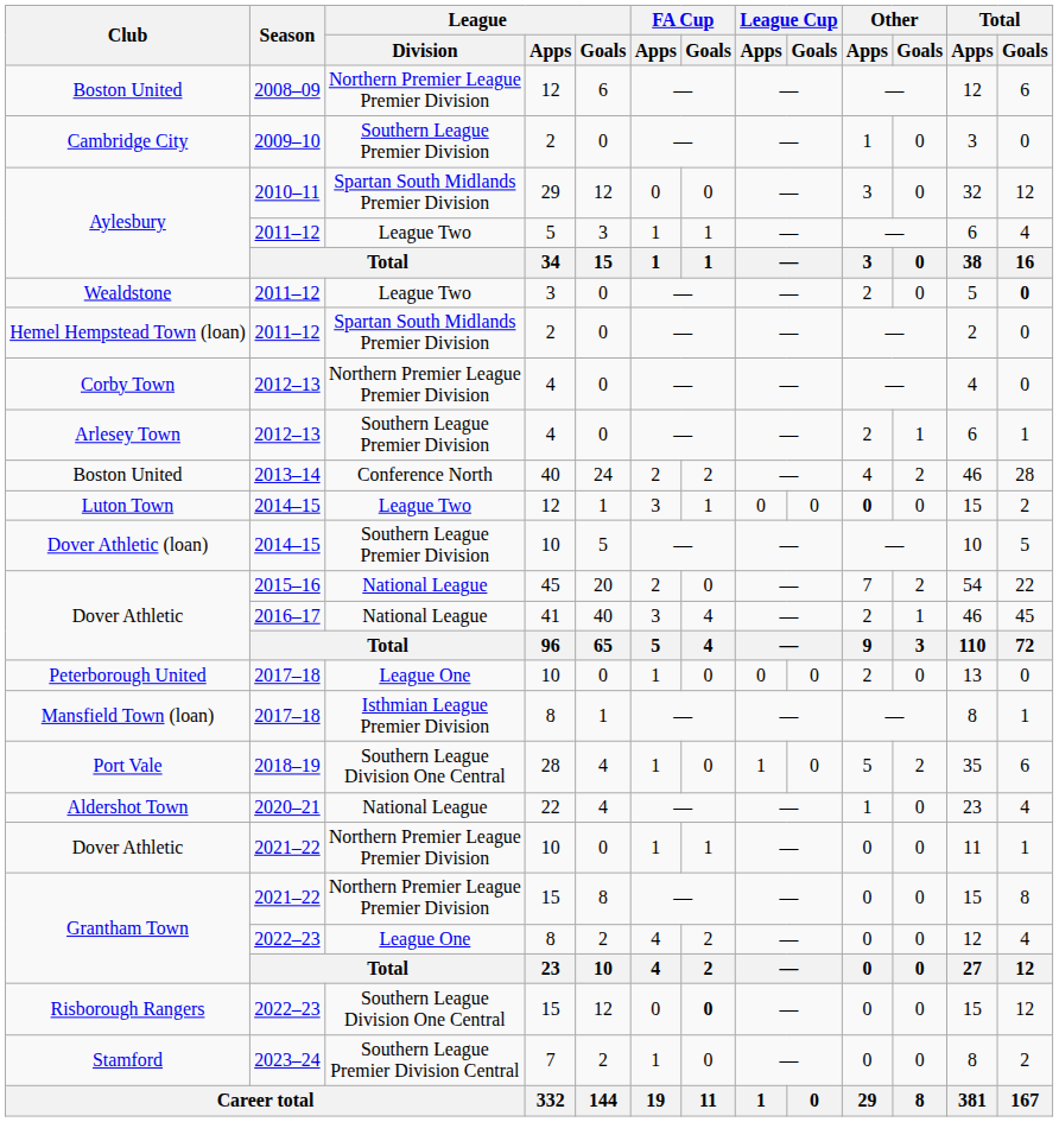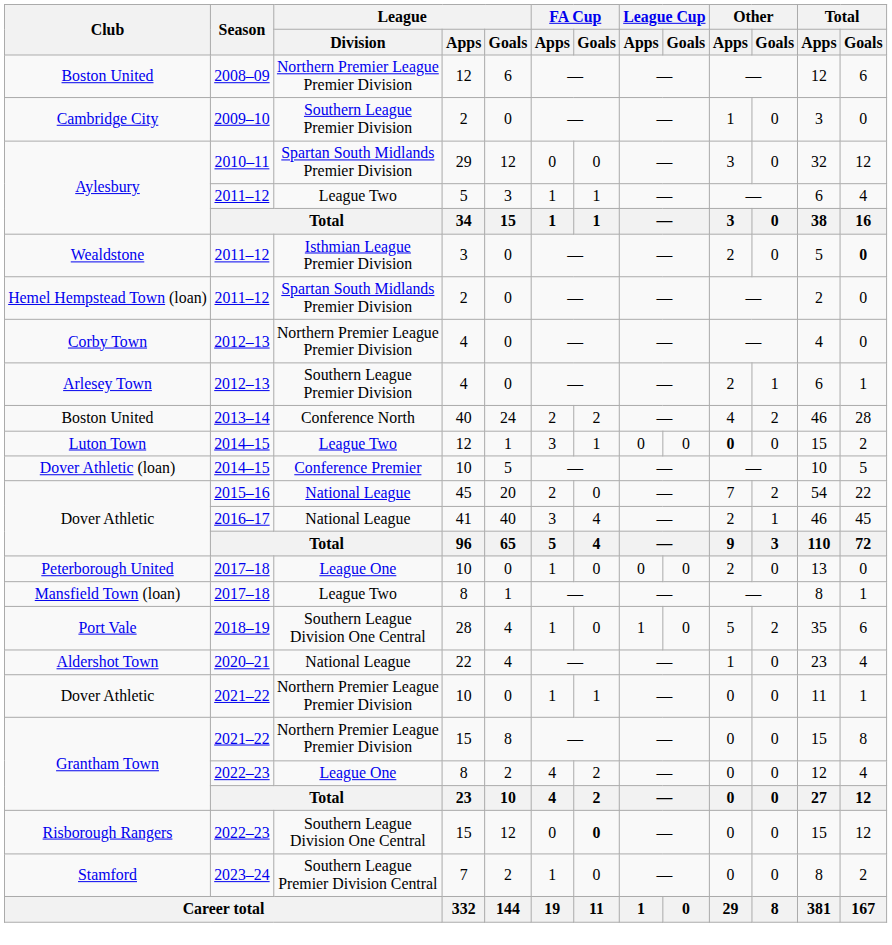Wealdstone | League / Division: League Two -> Isthmian League Premier Division
Dover Athletic (loan) | League / Division: Southern League Premier Division -> Conference Premier
Mansfield Town (loan) | League / Division: Isthmian League Premier Division -> League Two
